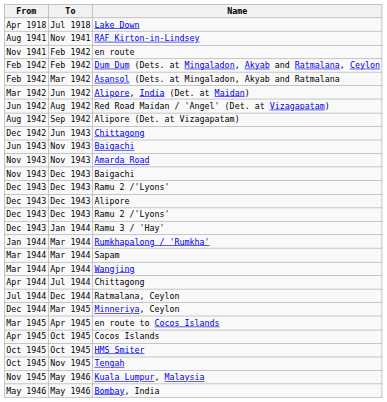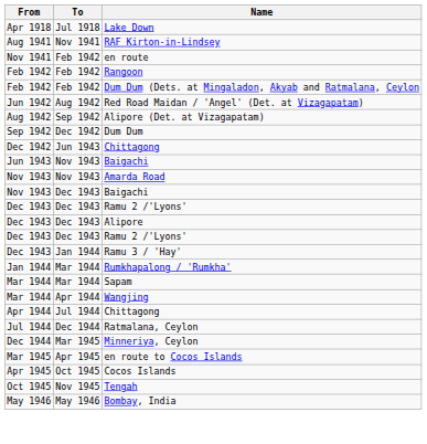+ row: Feb 1942 | Feb 1942 | Rangoon
- row: Feb 1942 | Mar 1942 | Asansol (Dets. at Mingaladon, Akyab and Ratmalana
- row: Mar 1942 | Jun 1942 | Alipore, India (Det. at Maidan)
+ row: Sep 1942 | Dec 1942 | Dum Dum
- row: Oct 1945 | Oct 1945 | HMS Smiter
- row: Nov 1945 | May 1946 | Kuala Lumpur, Malaysia
